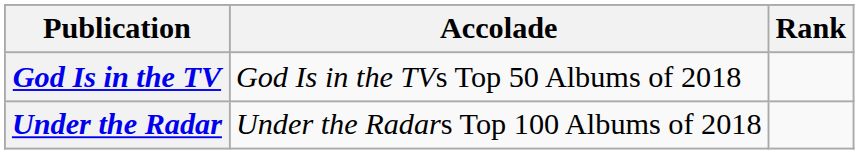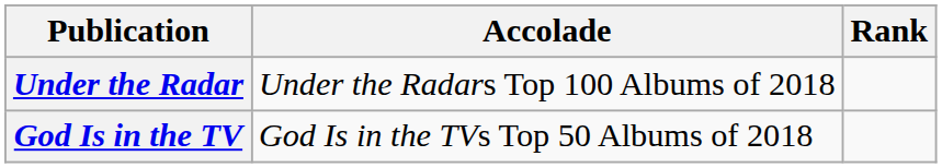rows swapped: God Is in the TV <-> Under the Radar
